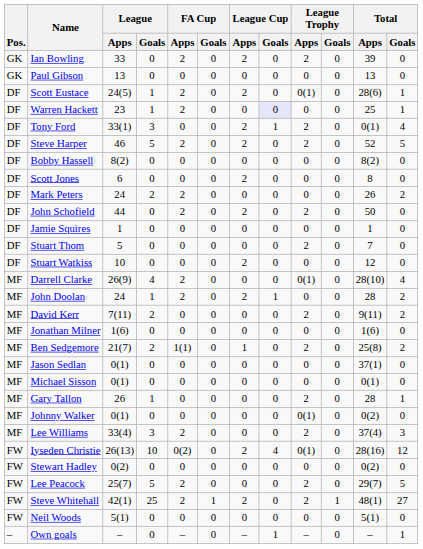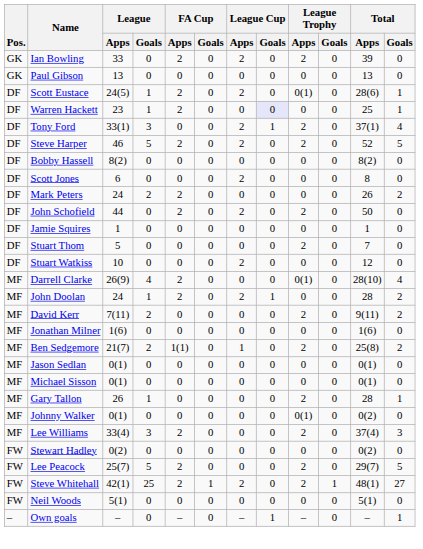Tony Ford | Total / Apps: 0(1) -> 37(1)
Jason Sedlan | Total / Apps: 37(1) -> 0(1)
- row: FW | Iyseden Christie | 26(13) | 10 | 0(2) | 0 | 2 | 4 | 0(1) | 0 | 28(16) | 12
